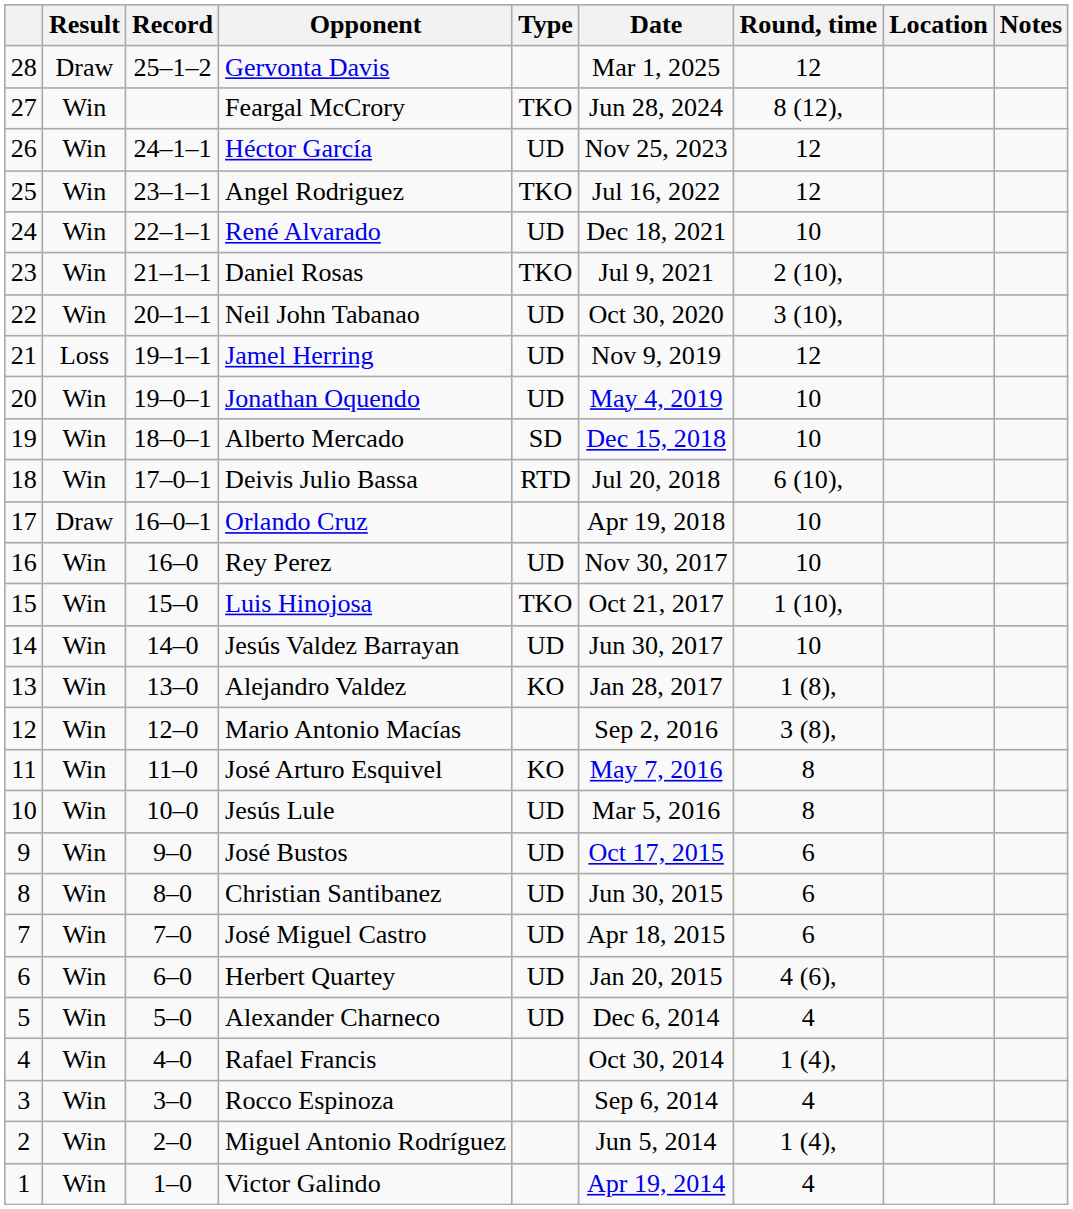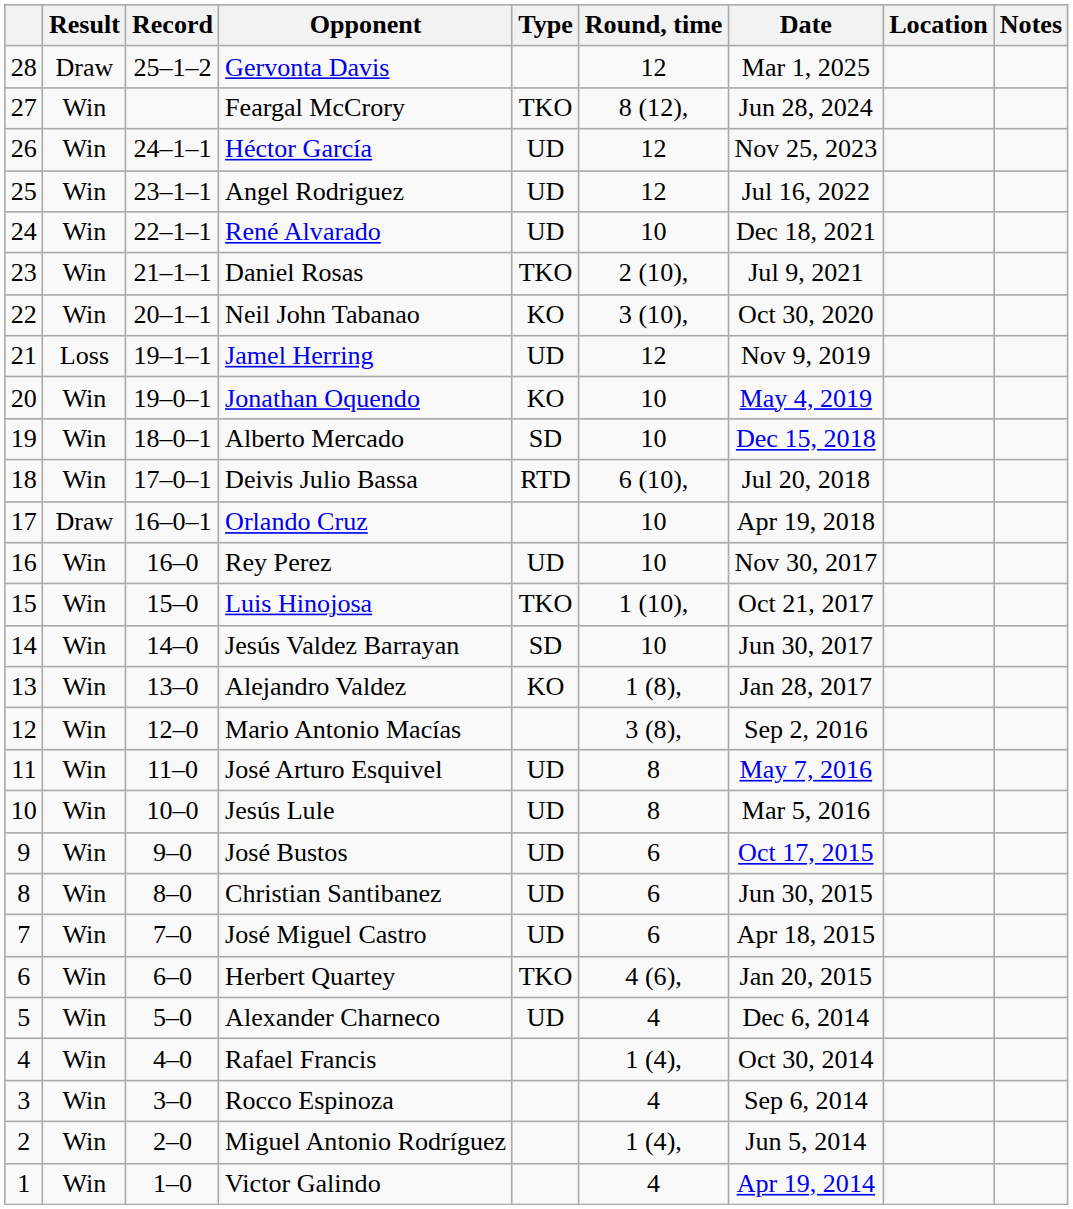columns swapped: Round, time <-> Date
Angel Rodriguez | Type: TKO -> UD
Neil John Tabanao | Type: UD -> KO
Jonathan Oquendo | Type: UD -> KO
Jesús Valdez Barrayan | Type: UD -> SD
José Arturo Esquivel | Type: KO -> UD
Herbert Quartey | Type: UD -> TKO
